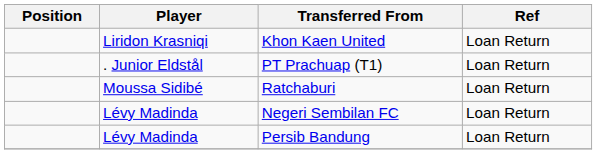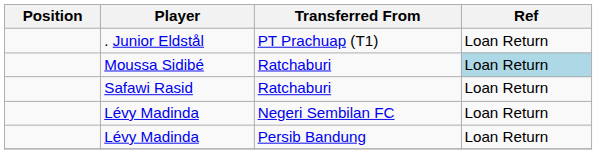- row: Liridon Krasniqi | Khon Kaen United | Loan Return
Moussa Sidibé | Ref: no background -> lightblue background
+ row: Safawi Rasid | Ratchaburi | Loan Return
